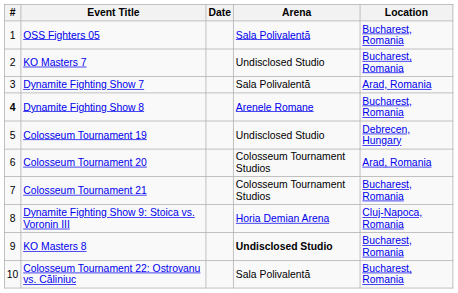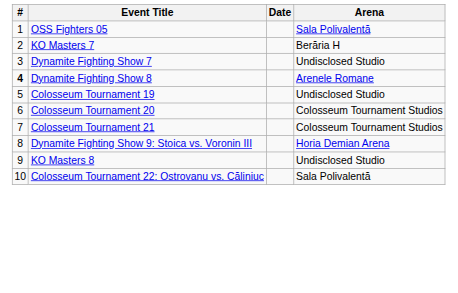- column: Location | Bucharest, Romania | Bucharest, Romania | Arad, Romania | Bucharest, Romania | Debrecen, Hungary | Arad, Romania | Bucharest, Romania | Cluj-Napoca, Romania | Bucharest, Romania | Bucharest, Romania
KO Masters 7 | Arena: Undisclosed Studio -> Berăria H
Dynamite Fighting Show 7 | Arena: Sala Polivalentă -> Undisclosed Studio
KO Masters 8 | Arena: bold -> normal
